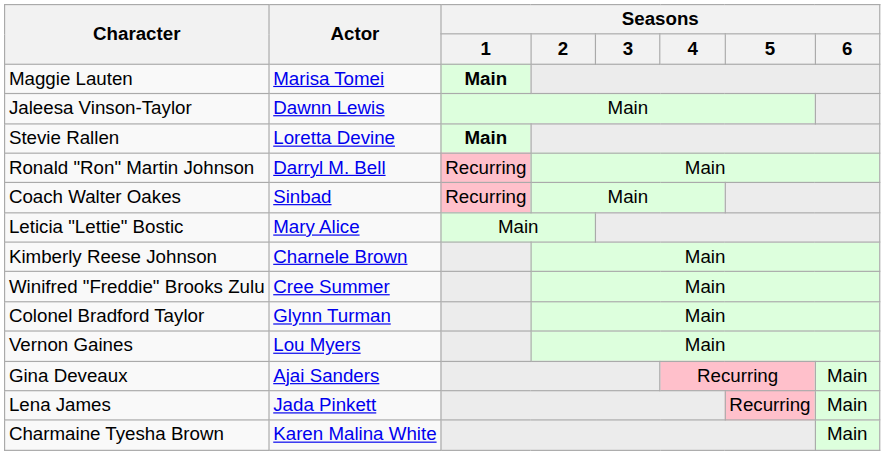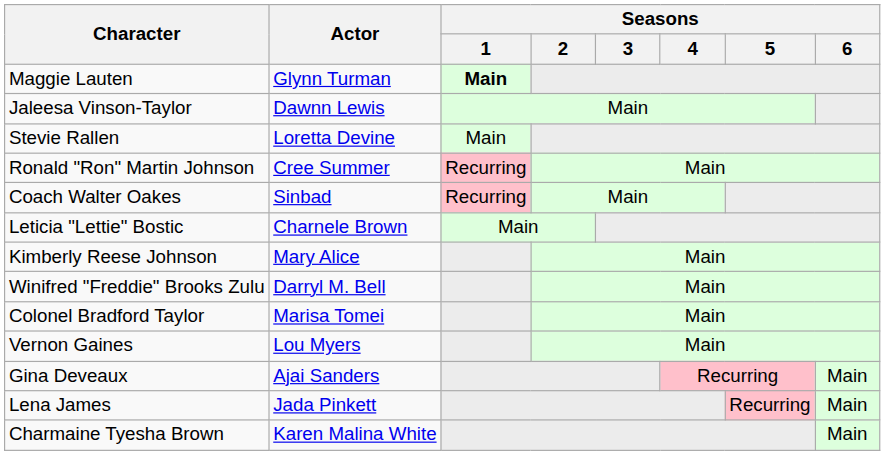Maggie Lauten | Actor: Marisa Tomei -> Glynn Turman
Stevie Rallen | Seasons / 1: bold -> normal
Ronald "Ron" Martin Johnson | Actor: Darryl M. Bell -> Cree Summer
Leticia "Lettie" Bostic | Actor: Mary Alice -> Charnele Brown
Kimberly Reese Johnson | Actor: Charnele Brown -> Mary Alice
Winifred "Freddie" Brooks Zulu | Actor: Cree Summer -> Darryl M. Bell
Colonel Bradford Taylor | Actor: Glynn Turman -> Marisa Tomei
